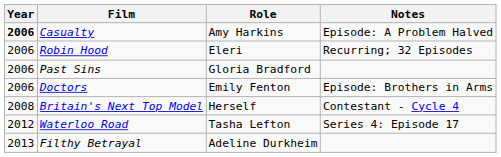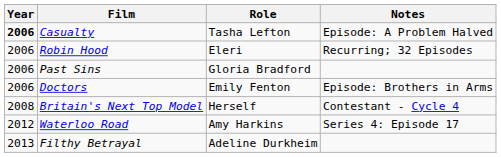Casualty | Role: Amy Harkins -> Tasha Lefton
Waterloo Road | Role: Tasha Lefton -> Amy Harkins
